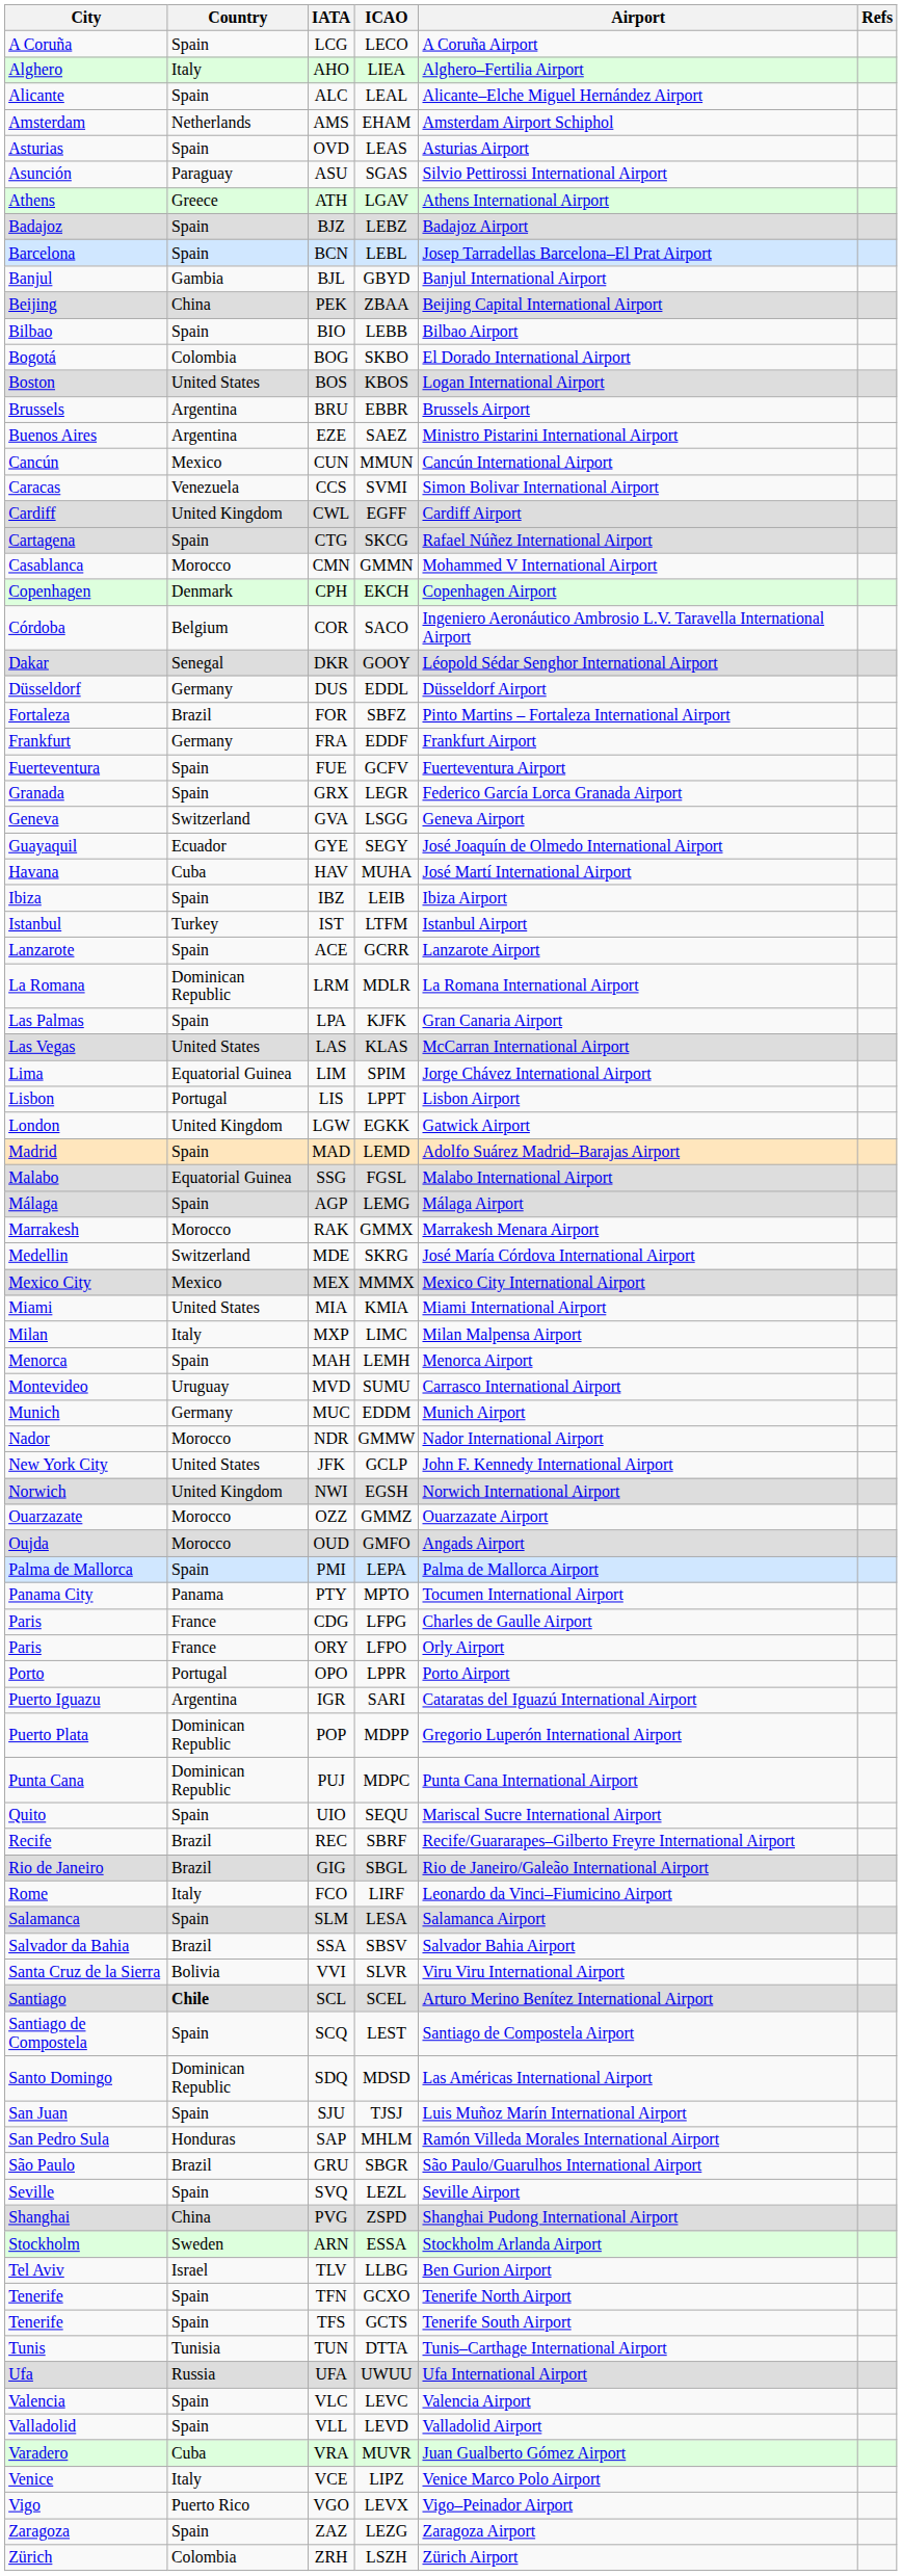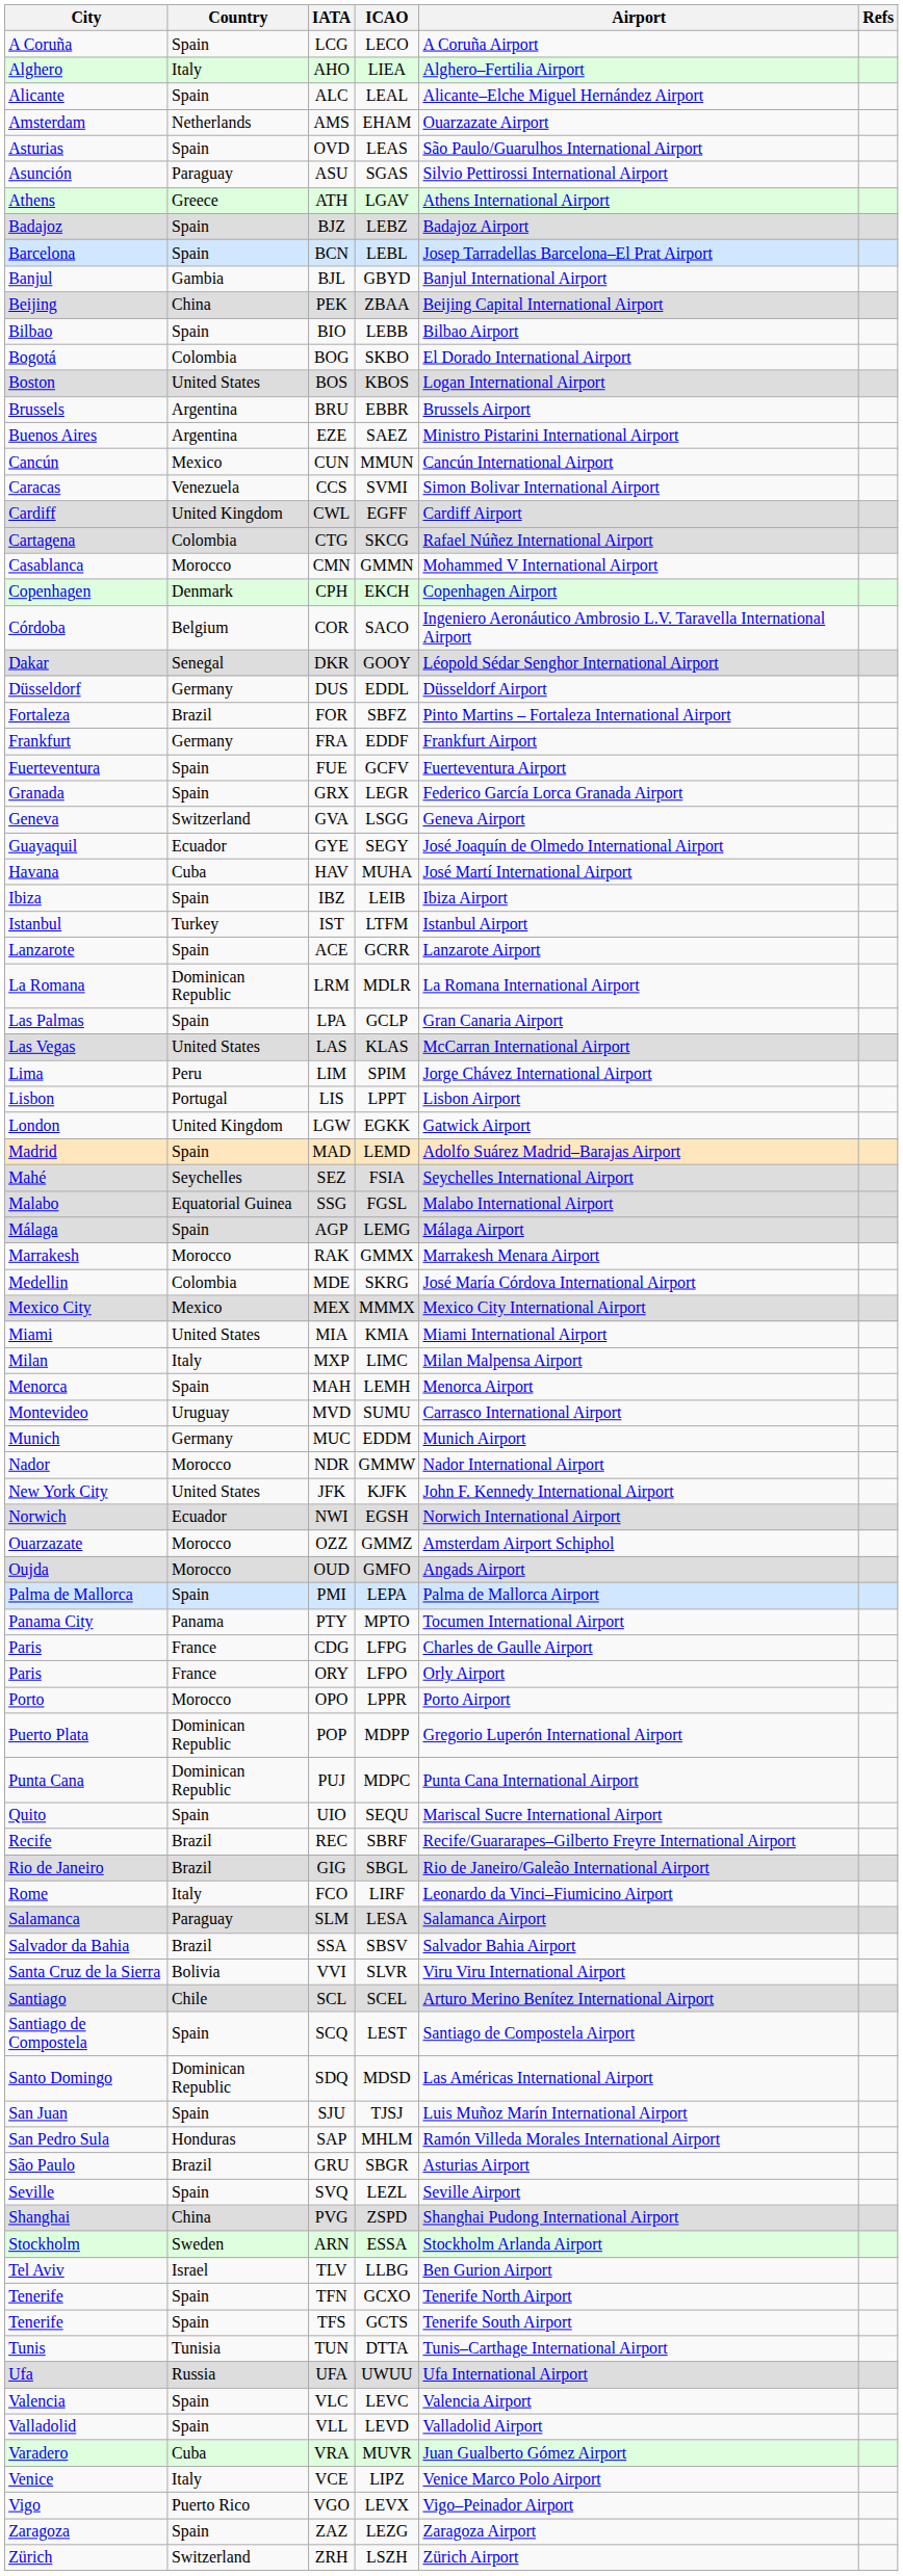AMS | Airport: Amsterdam Airport Schiphol -> Ouarzazate Airport
OVD | Airport: Asturias Airport -> São Paulo/Guarulhos International Airport
CTG | Country: Spain -> Colombia
LPA | ICAO: KJFK -> GCLP
LIM | Country: Equatorial Guinea -> Peru
+ row: Mahé | Seychelles | SEZ | FSIA | Seychelles International Airport
MDE | Country: Switzerland -> Colombia
JFK | ICAO: GCLP -> KJFK
NWI | Country: United Kingdom -> Ecuador
OZZ | Airport: Ouarzazate Airport -> Amsterdam Airport Schiphol
OPO | Country: Portugal -> Morocco
- row: Puerto Iguazu | Argentina | IGR | SARI | Cataratas del Iguazú International Airport
SLM | Country: Spain -> Paraguay
SCL | Country: bold -> normal
GRU | Airport: São Paulo/Guarulhos International Airport -> Asturias Airport
ZRH | Country: Colombia -> Switzerland
